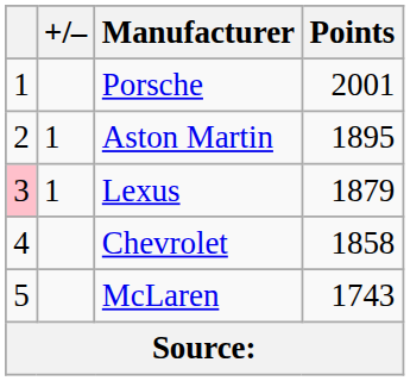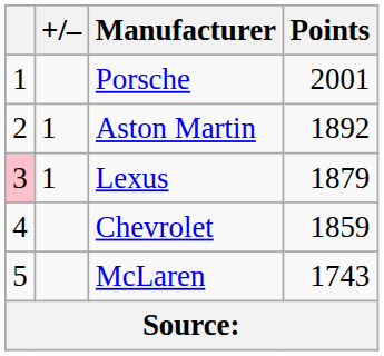Aston Martin | Points: 1895 -> 1892
Chevrolet | Points: 1858 -> 1859
